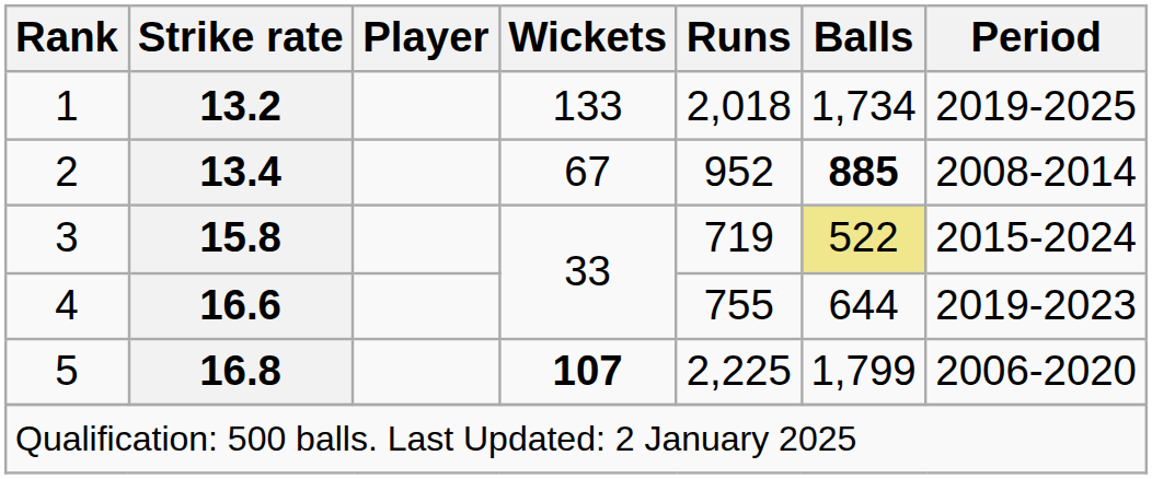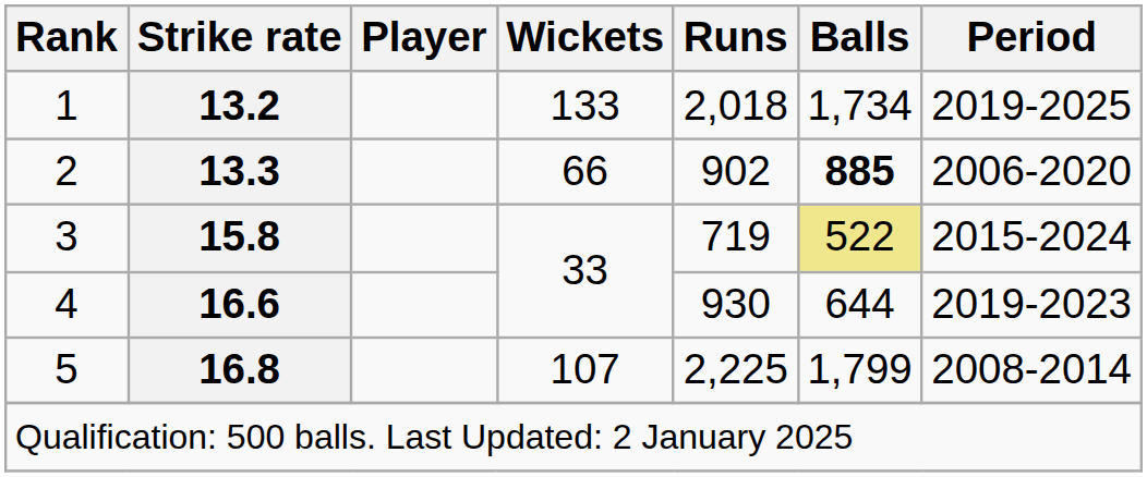2 | Strike rate: 13.4 -> 13.3
2 | Wickets: 67 -> 66
2 | Runs: 952 -> 902
2 | Period: 2008-2014 -> 2006-2020
4 | Runs: 755 -> 930
5 | Wickets: bold -> normal
5 | Period: 2006-2020 -> 2008-2014
